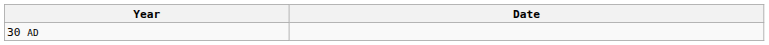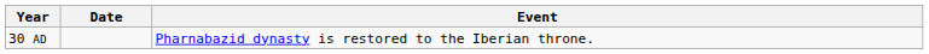+ column: Event | Pharnabazid dynasty is restored to the Iberian throne.
